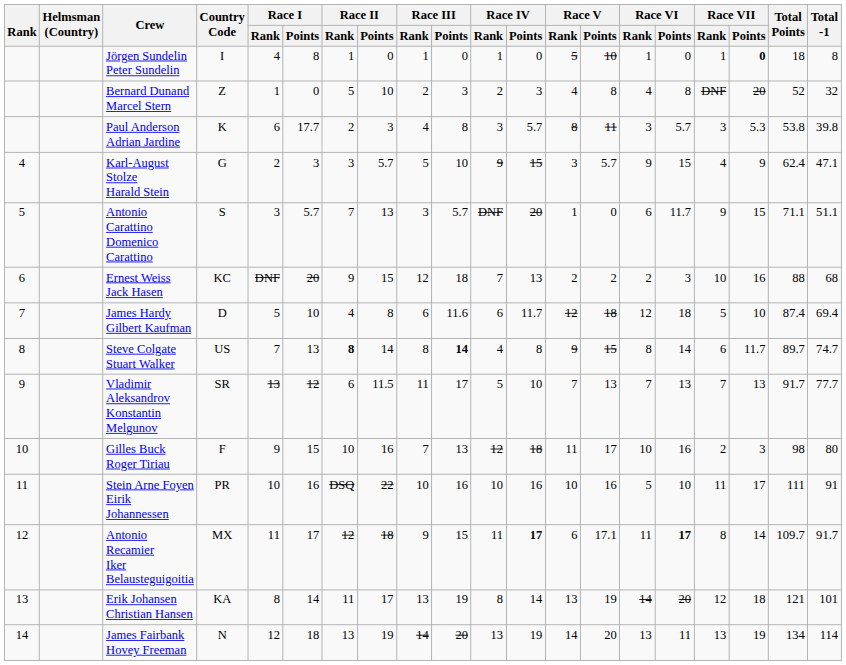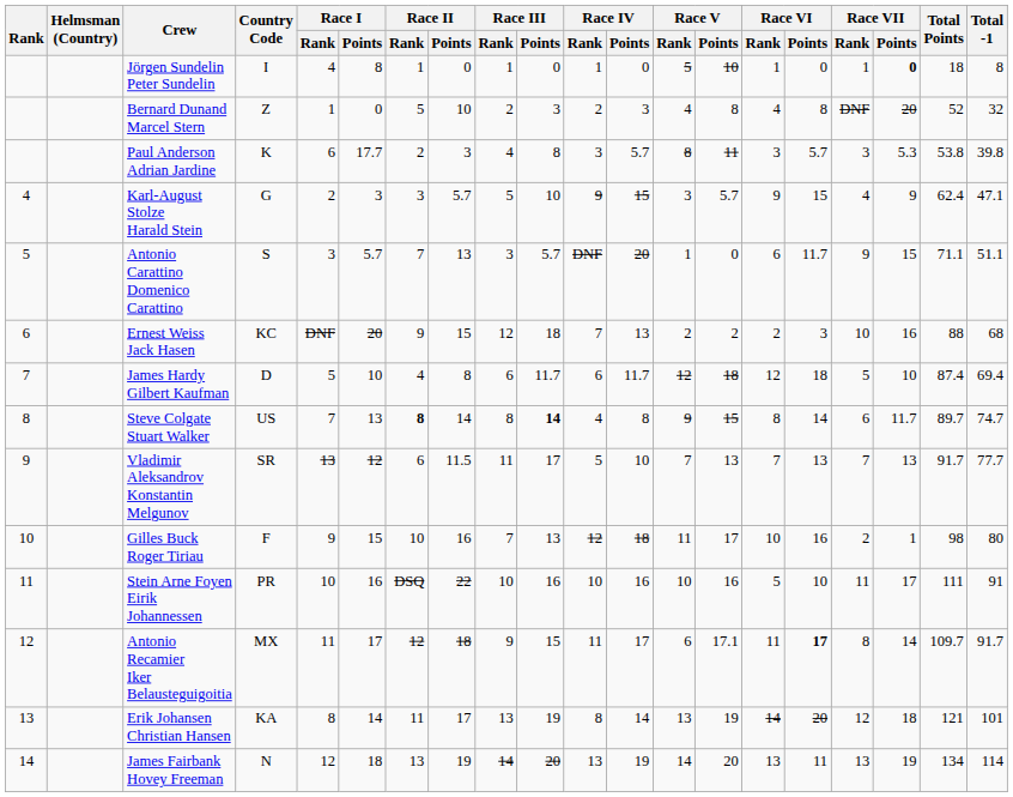James Hardy Gilbert Kaufman | Race III / Points: 11.6 -> 11.7
Gilles Buck Roger Tiriau | Race VII / Points: 3 -> 1
Antonio Recamier Iker Belausteguigoitia | Race IV / Points: bold -> normal
